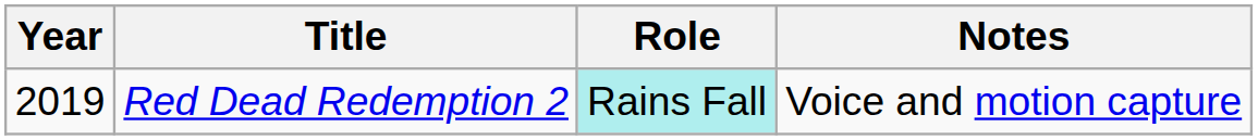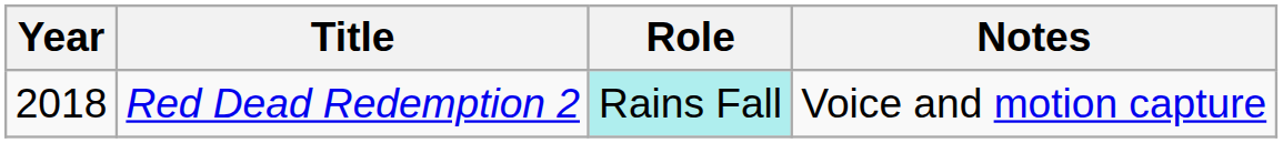Red Dead Redemption 2 | Year: 2019 -> 2018
